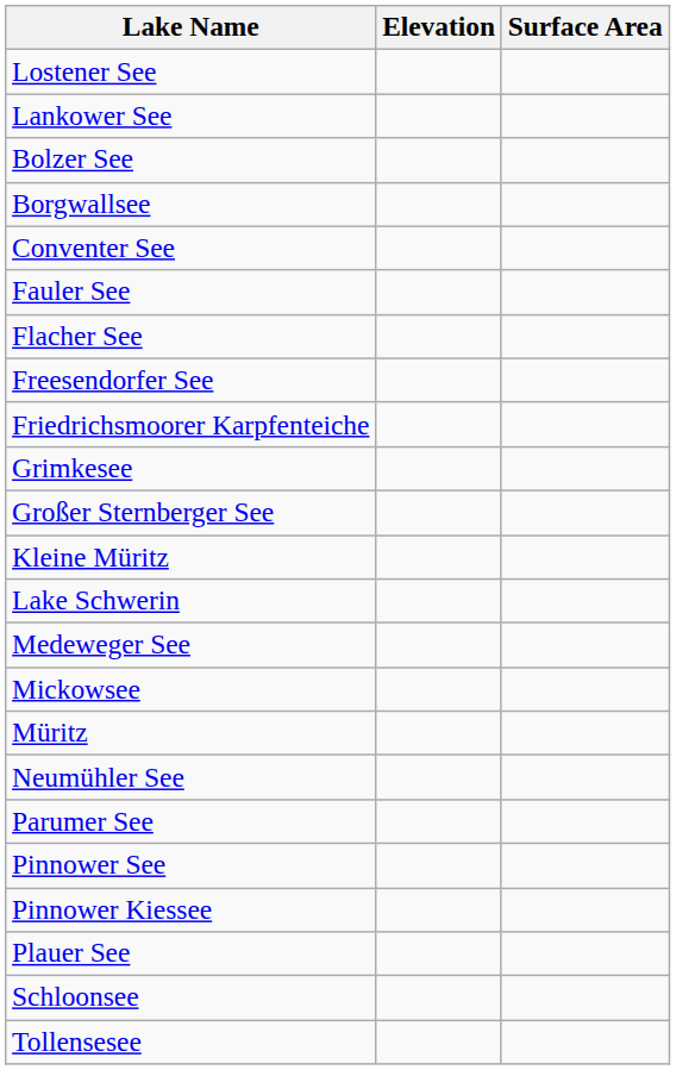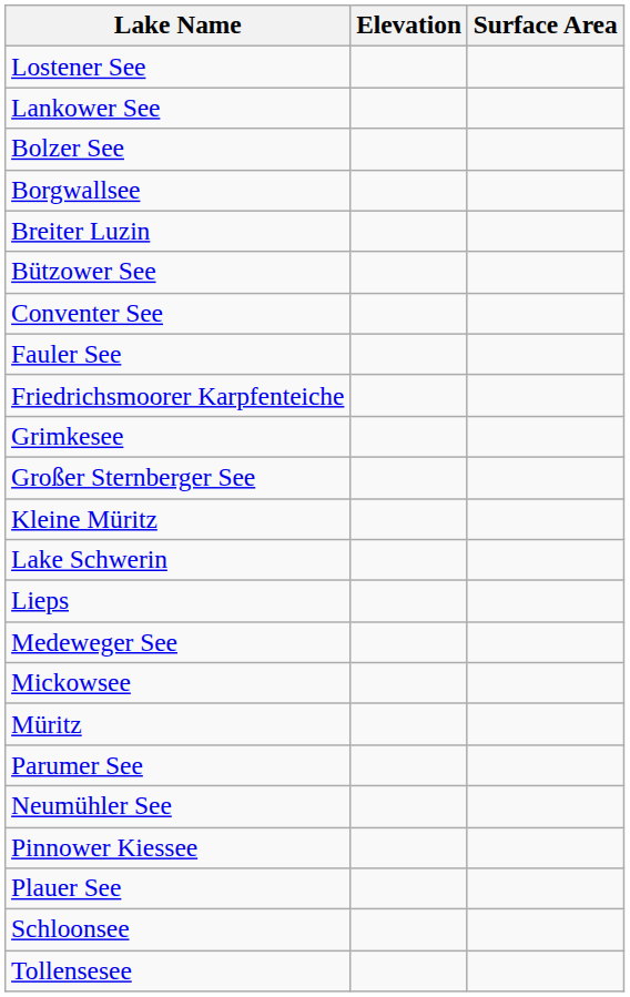+ row: Breiter Luzin
+ row: Bützower See
- row: Flacher See
- row: Freesendorfer See
+ row: Lieps
rows swapped: Neumühler See <-> Parumer See
- row: Pinnower See
